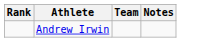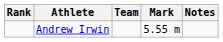+ column: Mark | 5.55 m
